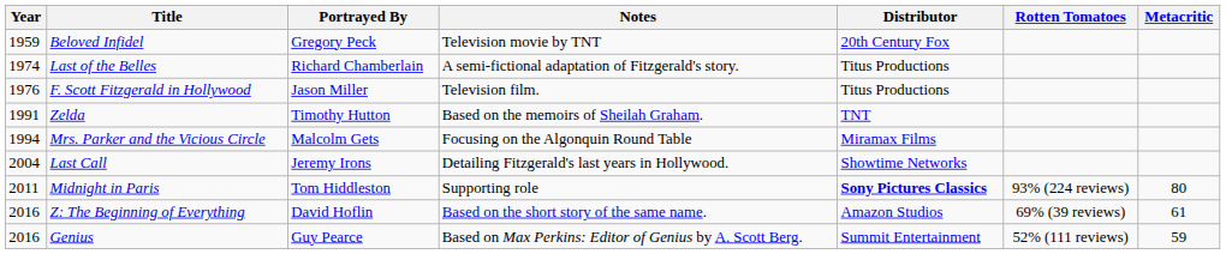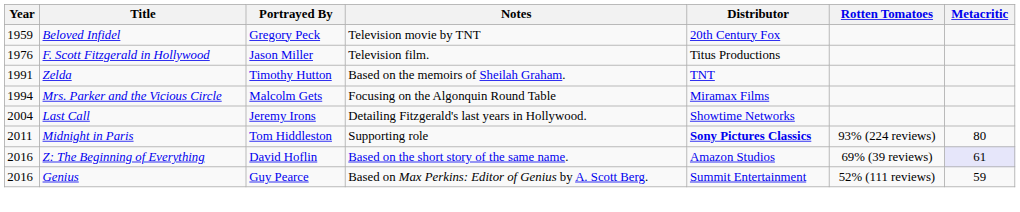- row: 1974 | Last of the Belles | Richard Chamberlain | A semi-fictional adaptation of Fitzgerald's story. | Titus Productions
Z: The Beginning of Everything | Metacritic: no background -> lavender background
